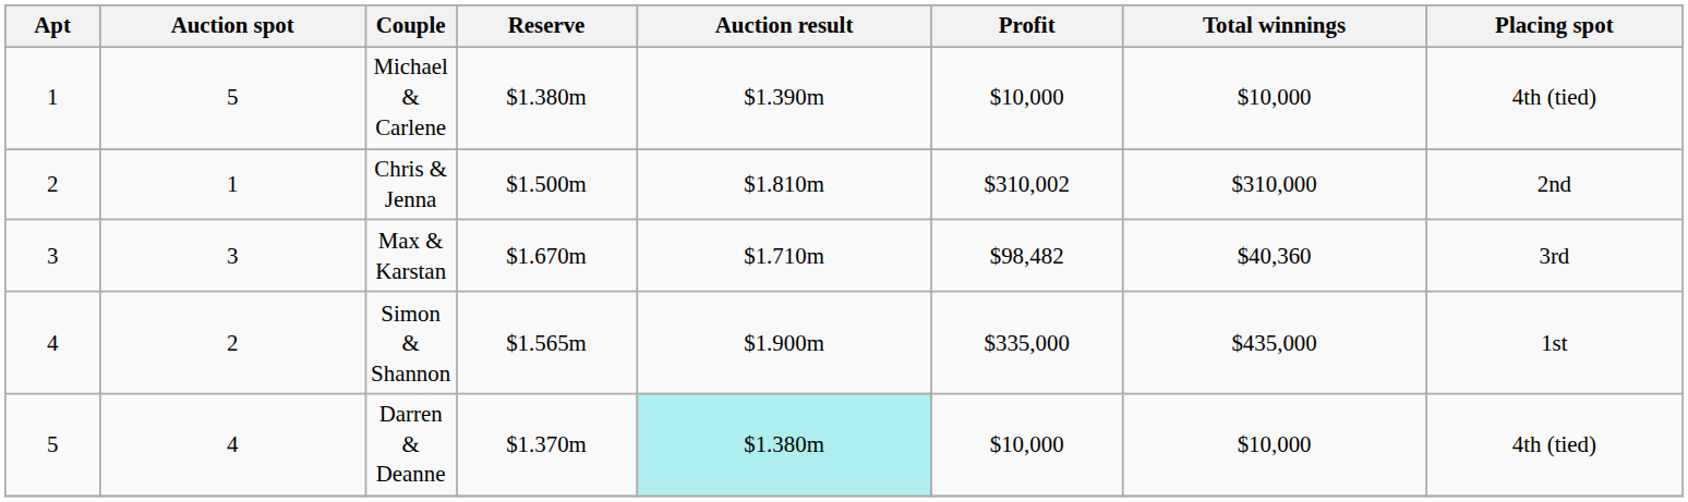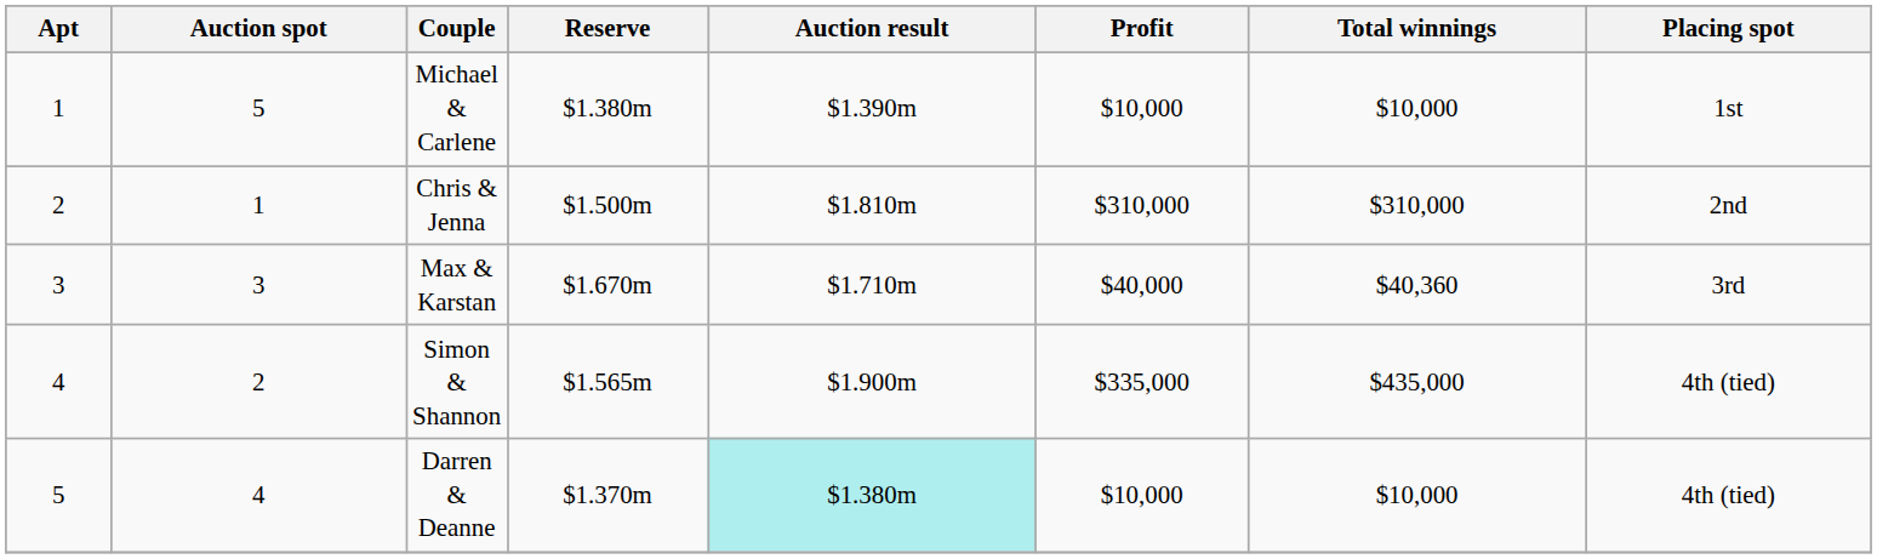Michael & Carlene | Placing spot: 4th (tied) -> 1st
Chris & Jenna | Profit: $310,002 -> $310,000
Max & Karstan | Profit: $98,482 -> $40,000
Simon & Shannon | Placing spot: 1st -> 4th (tied)
